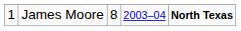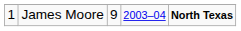James Moore | column 3: 8 -> 9
